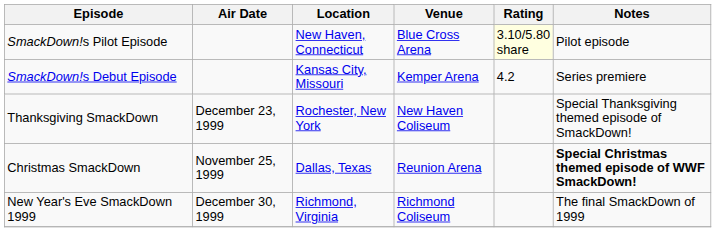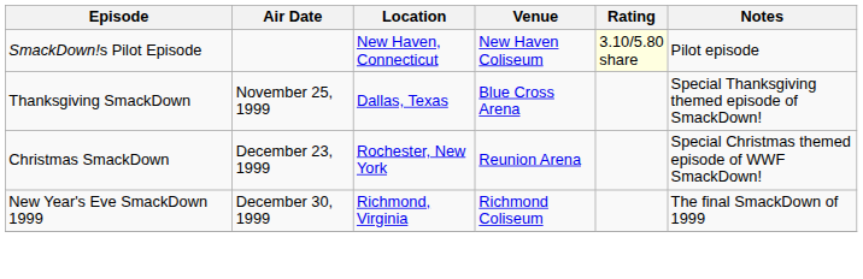SmackDown!s Pilot Episode | Venue: Blue Cross Arena -> New Haven Coliseum
- row: SmackDown!s Debut Episode | Kansas City, Missouri | Kemper Arena | 4.2 | Series premiere
Thanksgiving SmackDown | Air Date: December 23, 1999 -> November 25, 1999
Thanksgiving SmackDown | Location: Rochester, New York -> Dallas, Texas
Thanksgiving SmackDown | Venue: New Haven Coliseum -> Blue Cross Arena
Christmas SmackDown | Air Date: November 25, 1999 -> December 23, 1999
Christmas SmackDown | Location: Dallas, Texas -> Rochester, New York
Christmas SmackDown | Notes: bold -> normal
